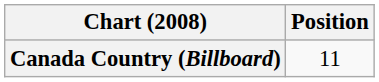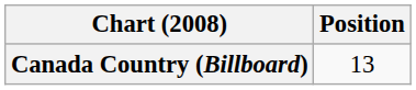Canada Country (Billboard) | Position: 11 -> 13
